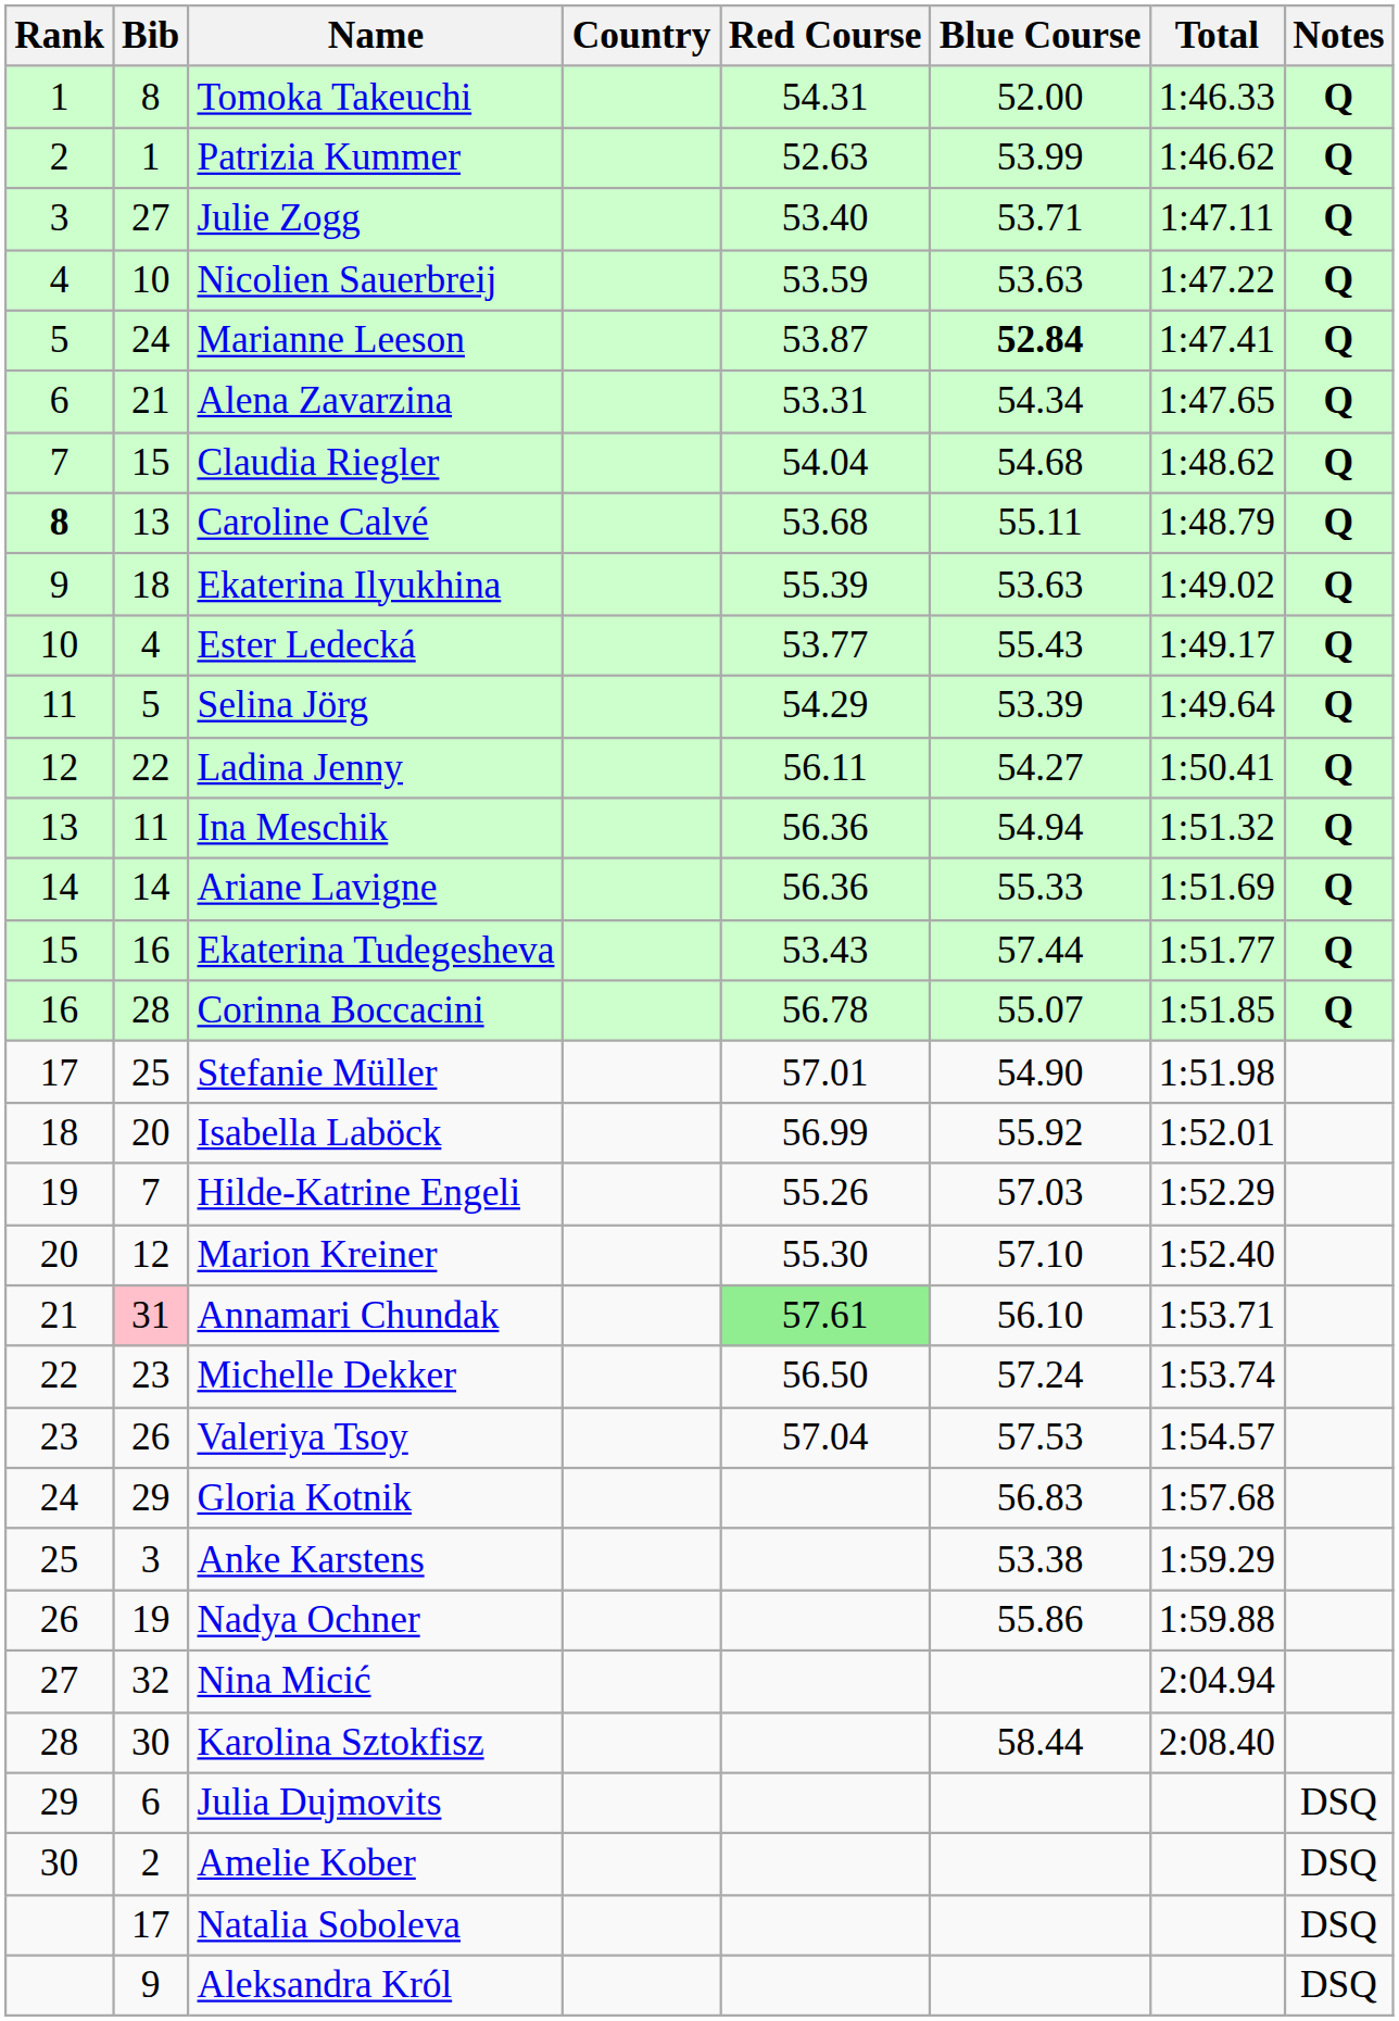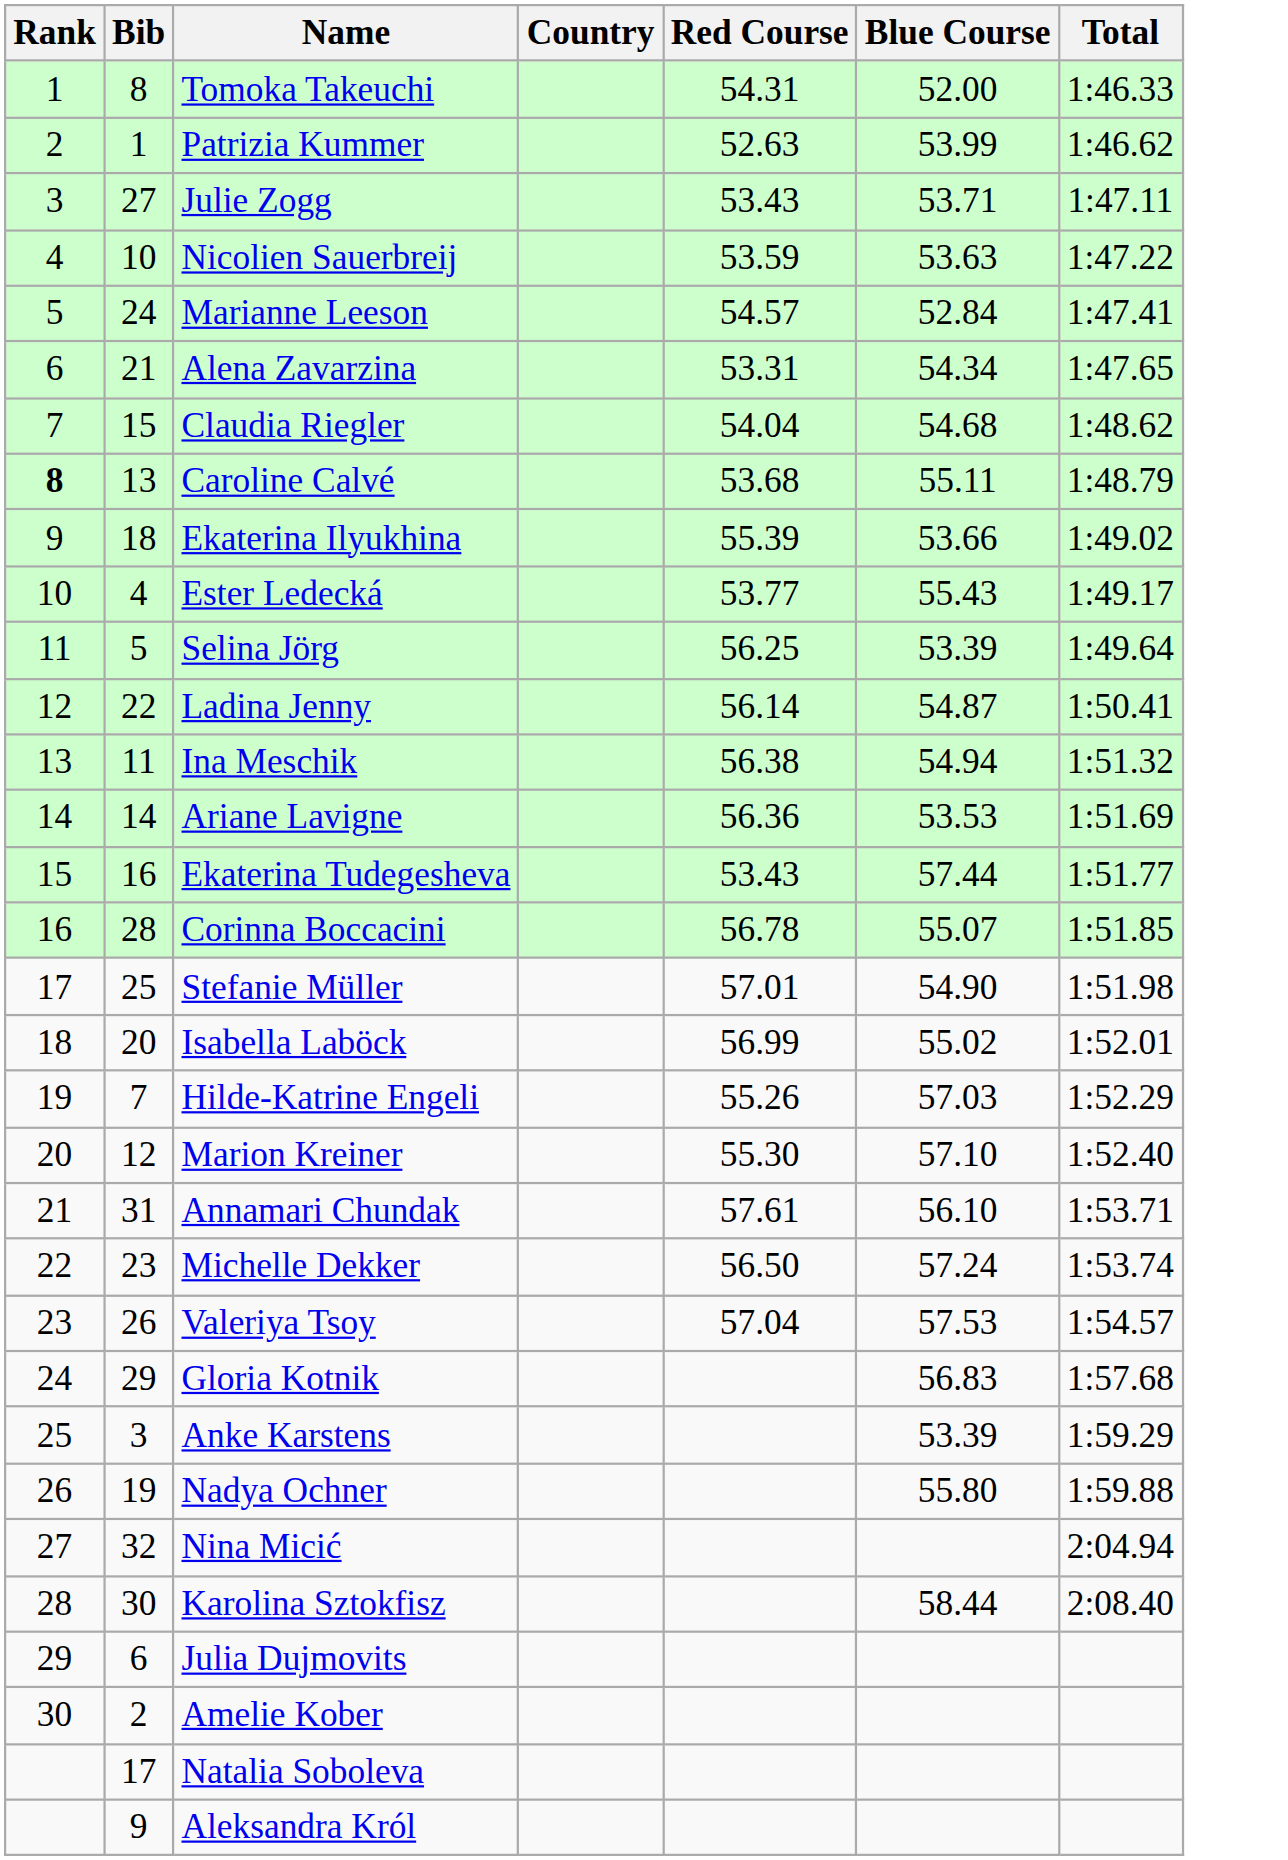- column: Notes | Q | Q | Q | Q | Q | Q | Q | Q | Q | Q | Q | Q | Q | Q | Q | Q | DSQ | DSQ | DSQ | DSQ
Julie Zogg | Red Course: 53.40 -> 53.43
Marianne Leeson | Red Course: 53.87 -> 54.57
Marianne Leeson | Blue Course: bold -> normal
Ekaterina Ilyukhina | Blue Course: 53.63 -> 53.66
Selina Jörg | Red Course: 54.29 -> 56.25
Ladina Jenny | Red Course: 56.11 -> 56.14
Ladina Jenny | Blue Course: 54.27 -> 54.87
Ina Meschik | Red Course: 56.36 -> 56.38
Ariane Lavigne | Blue Course: 55.33 -> 53.53
Isabella Laböck | Blue Course: 55.92 -> 55.02
Annamari Chundak | Bib: pink background -> no background
Annamari Chundak | Red Course: lightgreen background -> no background
Anke Karstens | Blue Course: 53.38 -> 53.39
Nadya Ochner | Blue Course: 55.86 -> 55.80
